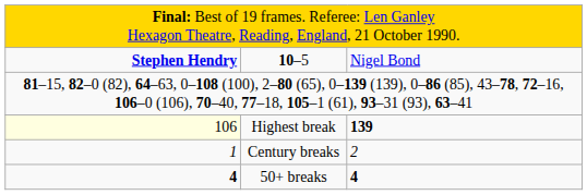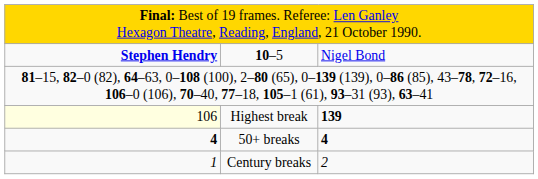rows swapped: Century breaks <-> 50+ breaks
